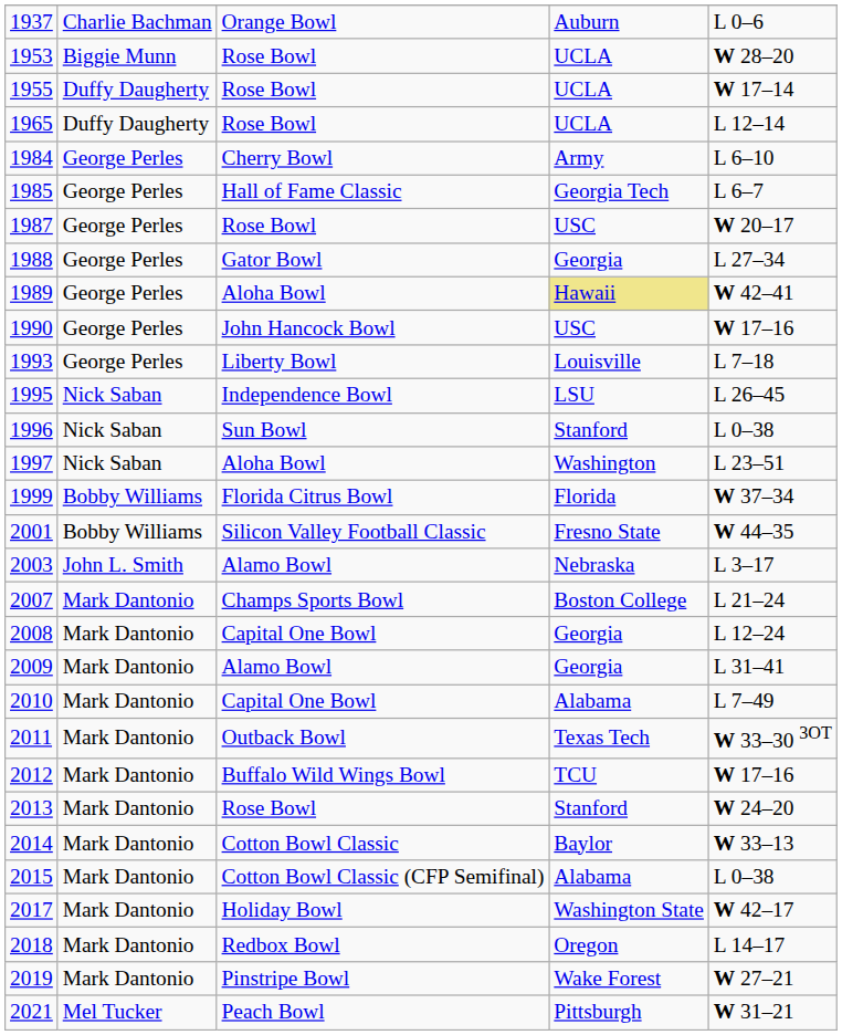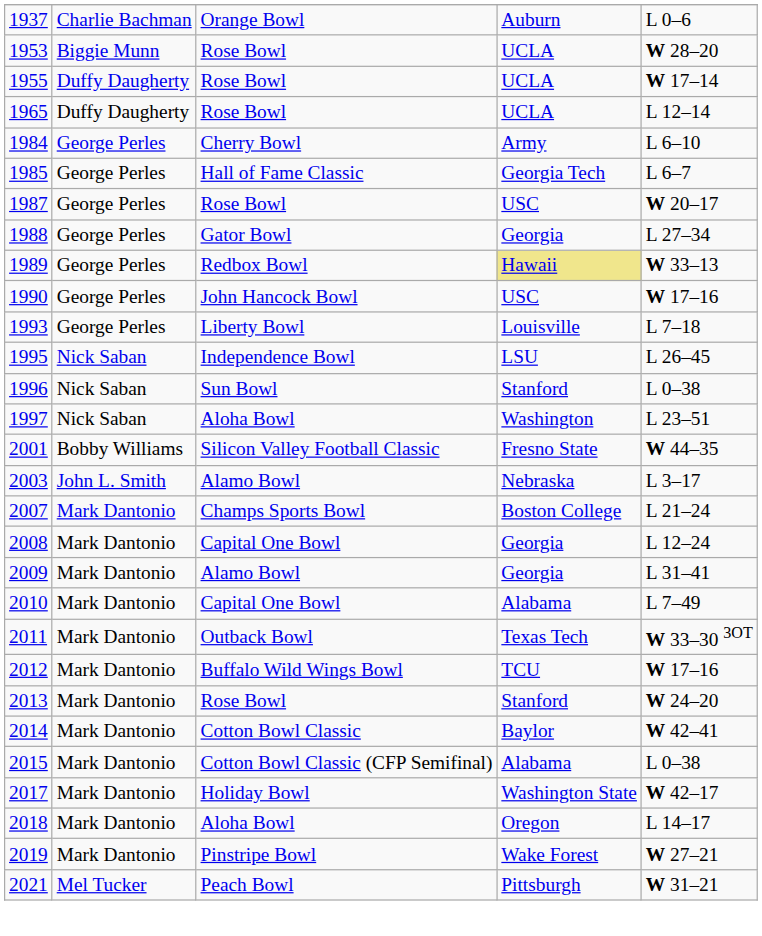1989 | column 3: Aloha Bowl -> Redbox Bowl
1989 | column 5: W 42–41 -> W 33–13
- row: 1999 | Bobby Williams | Florida Citrus Bowl | Florida | W 37–34
2014 | column 5: W 33–13 -> W 42–41
2018 | column 3: Redbox Bowl -> Aloha Bowl
